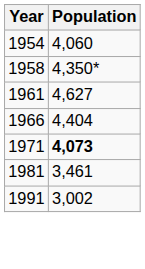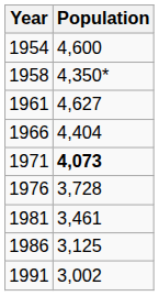1954 | Population: 4,060 -> 4,600
+ row: 1976 | 3,728
+ row: 1986 | 3,125
